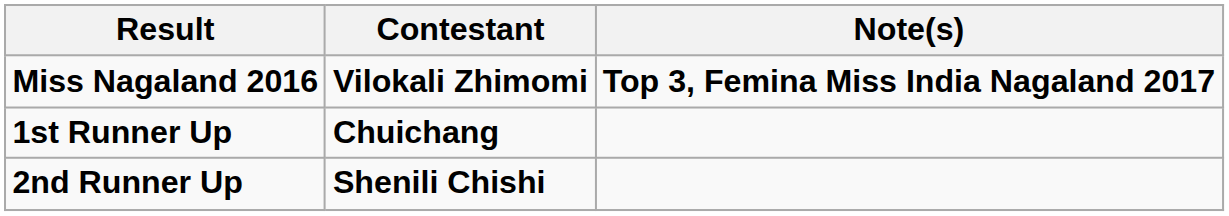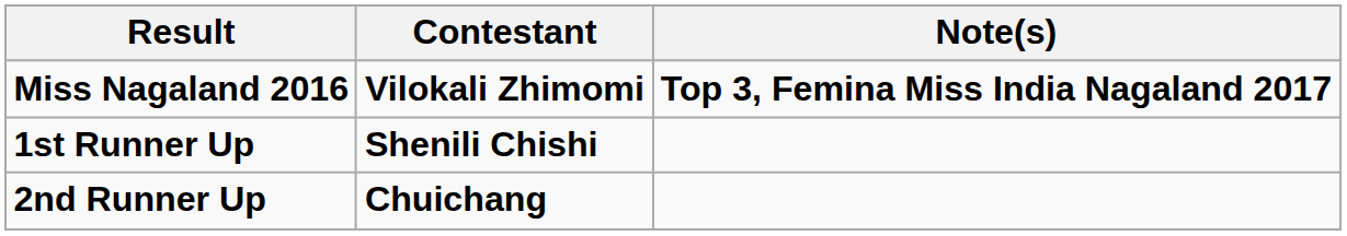1st Runner Up | Contestant: Chuichang -> Shenili Chishi
2nd Runner Up | Contestant: Shenili Chishi -> Chuichang
